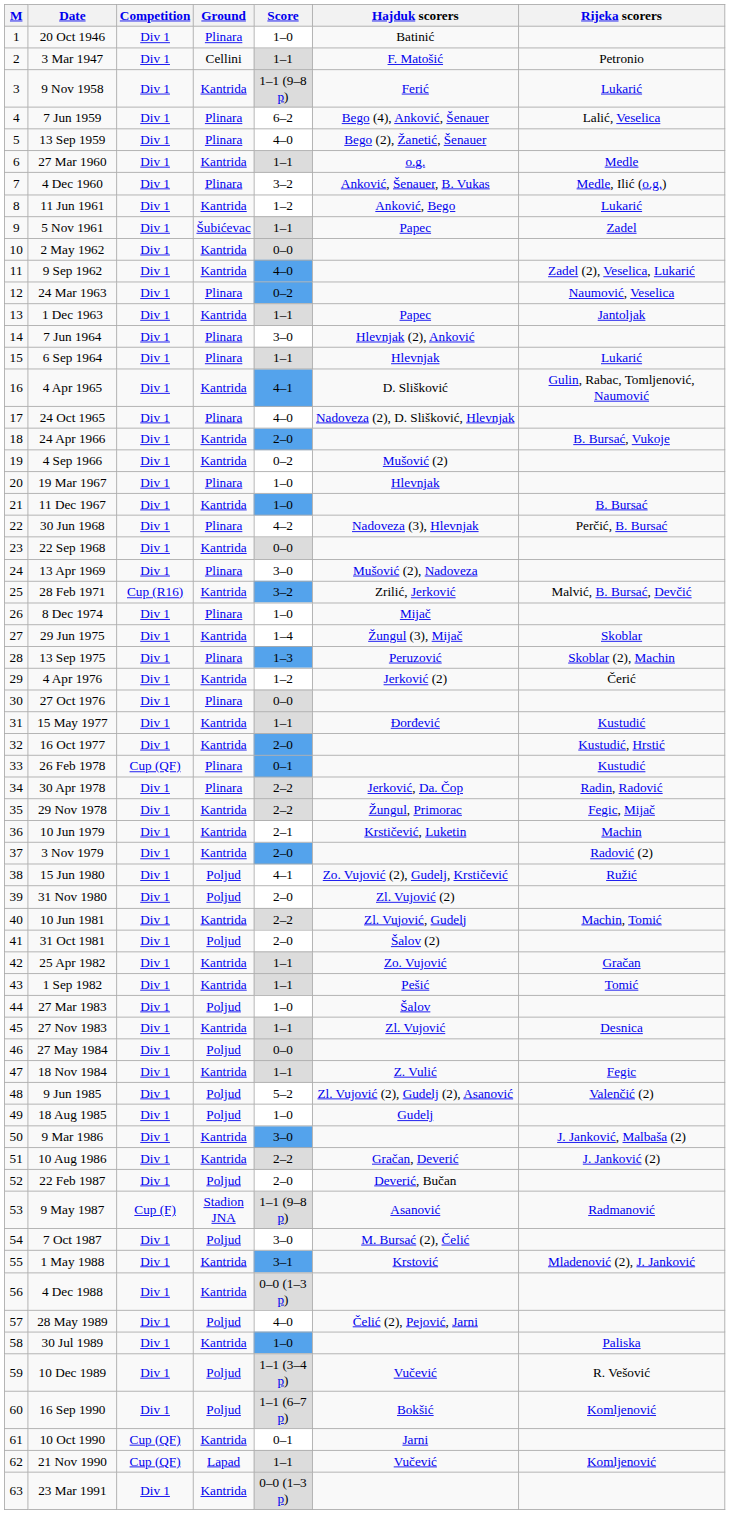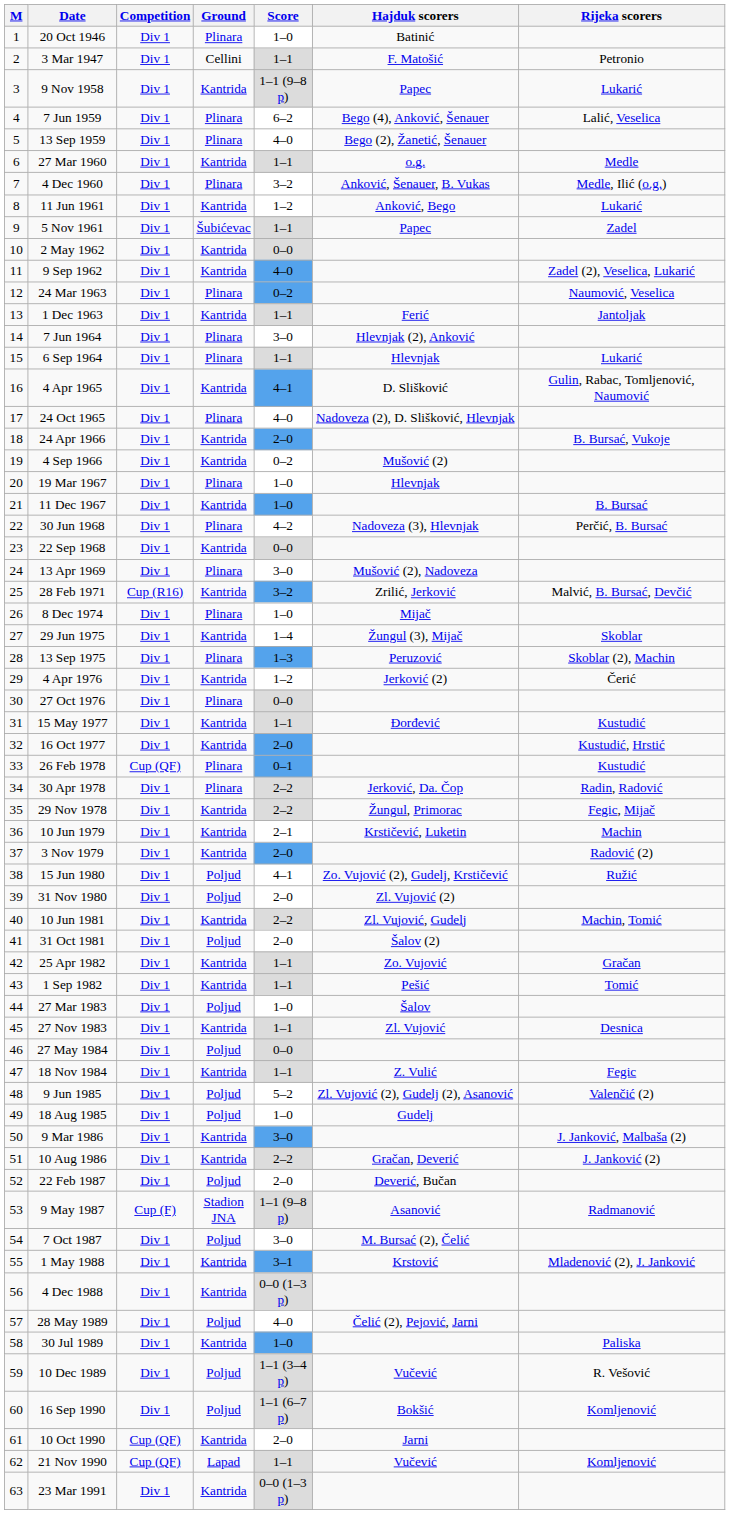9 Nov 1958 | Hajduk scorers: Ferić -> Papec
1 Dec 1963 | Hajduk scorers: Papec -> Ferić
10 Oct 1990 | Score: 0–1 -> 2–0
